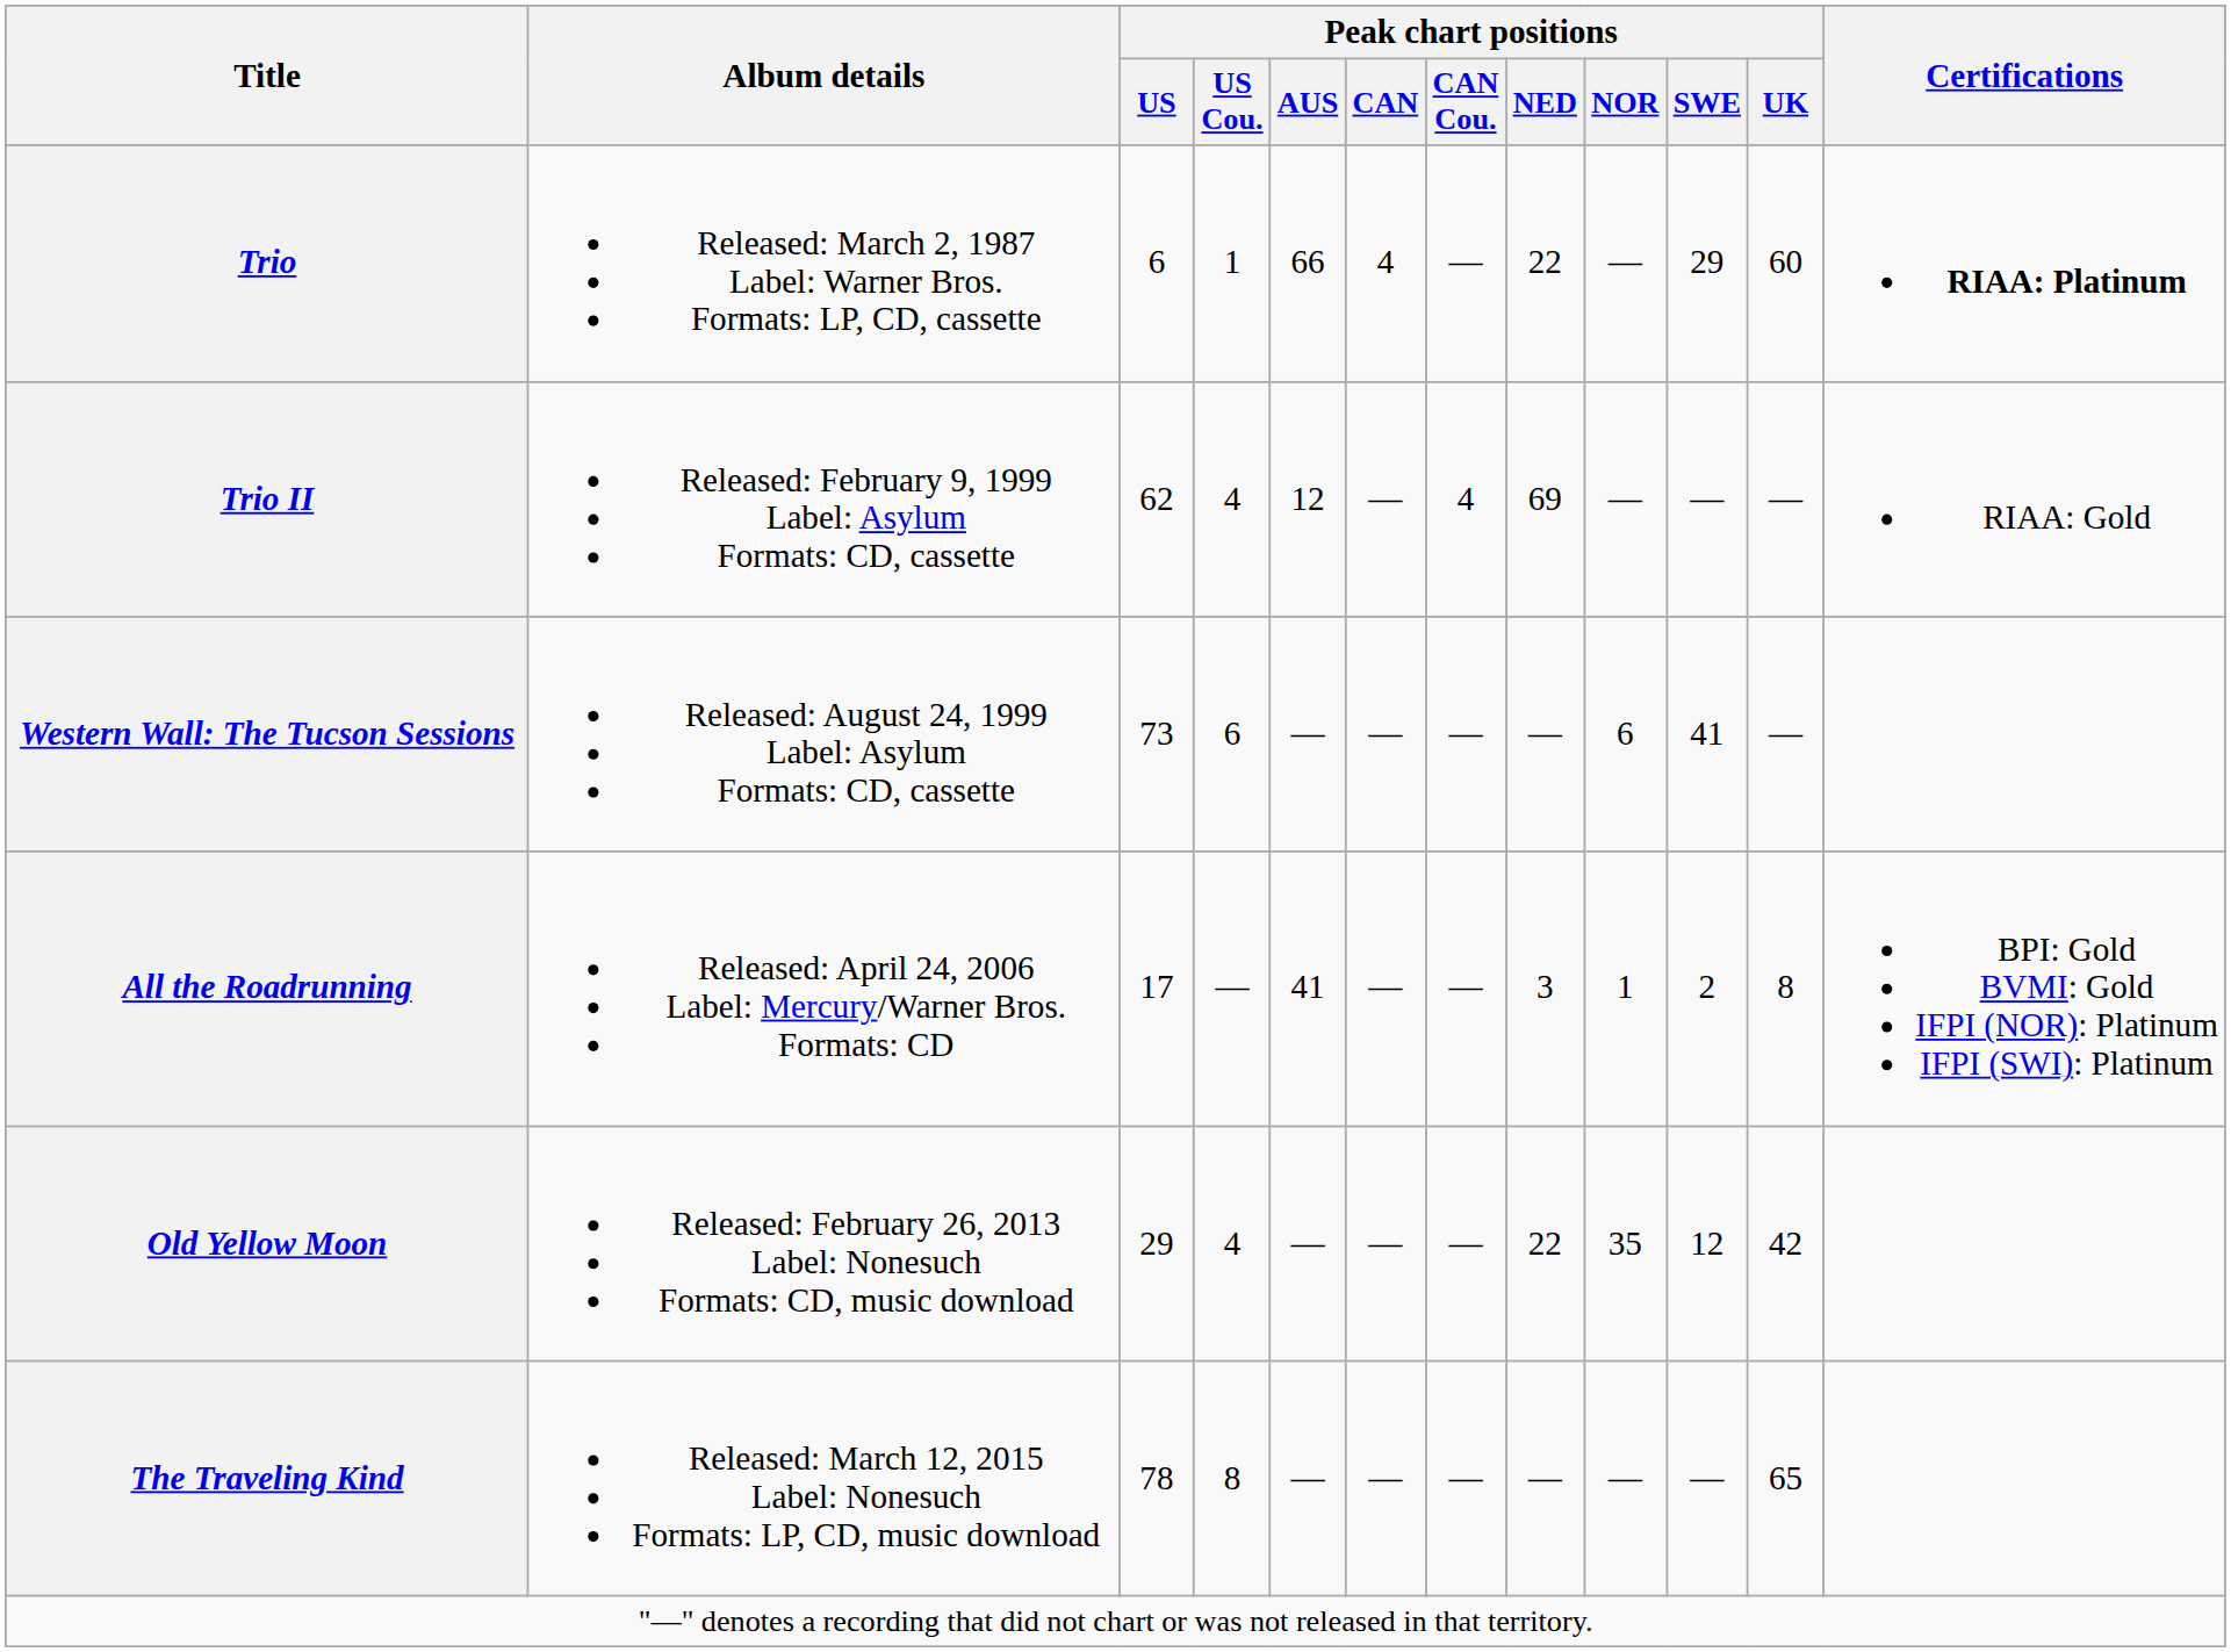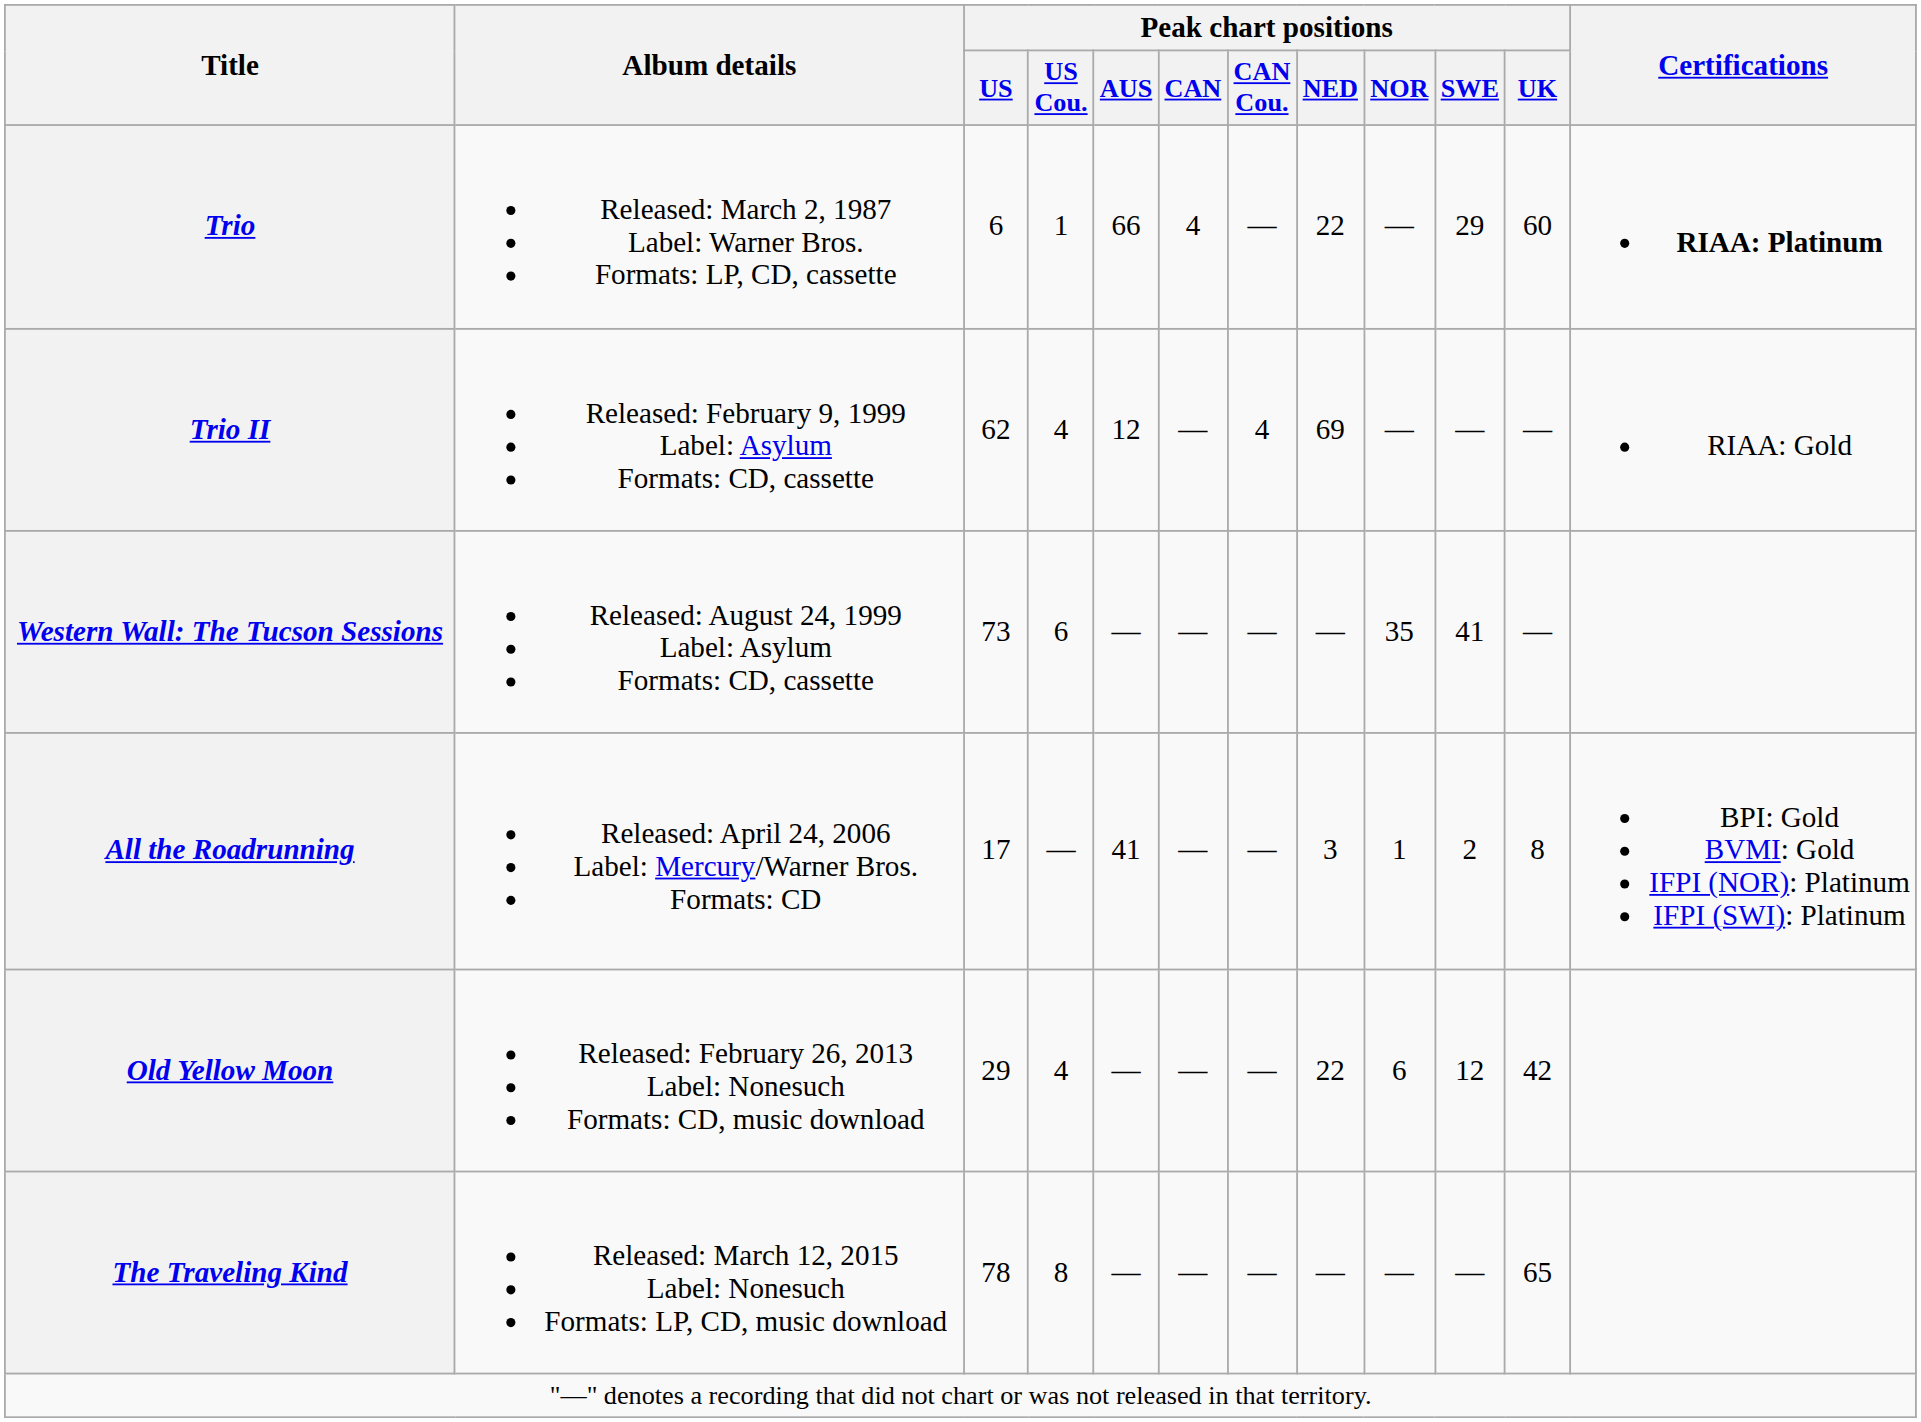Western Wall: The Tucson Sessions | Peak chart positions / NOR: 6 -> 35
Old Yellow Moon | Peak chart positions / NOR: 35 -> 6
